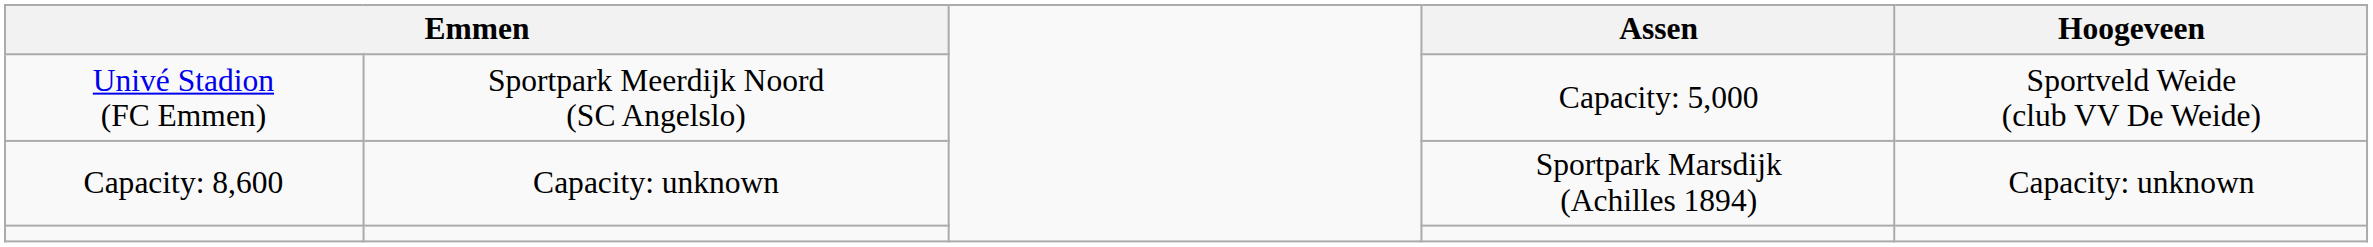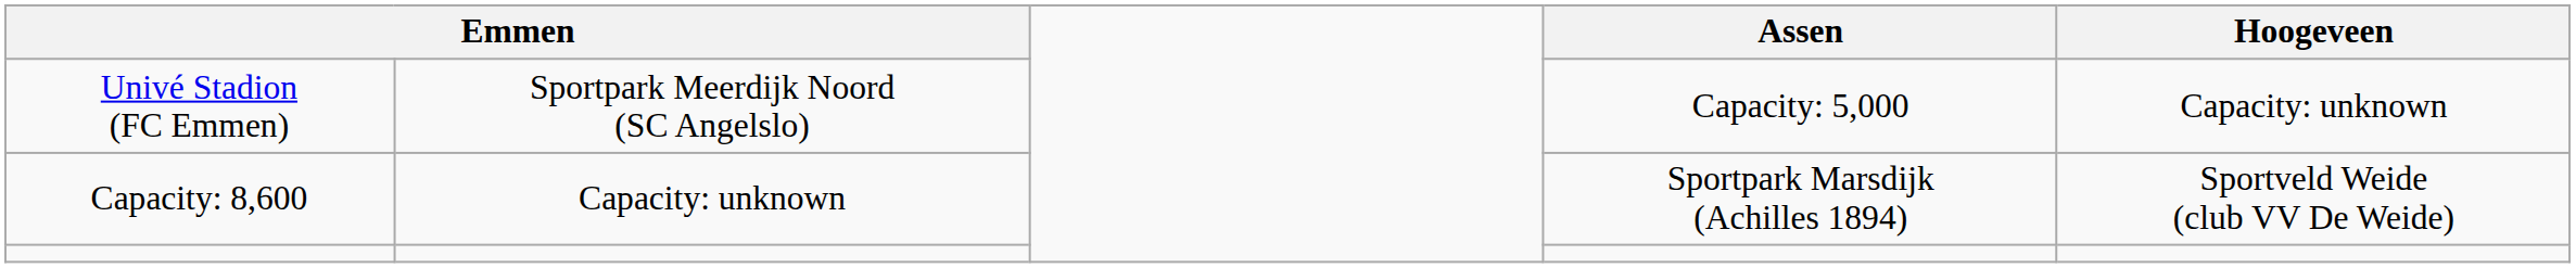Univé Stadion (FC Emmen) | Hoogeveen: Sportveld Weide (club VV De Weide) -> Capacity: unknown
Capacity: 8,600 | Hoogeveen: Capacity: unknown -> Sportveld Weide (club VV De Weide)
